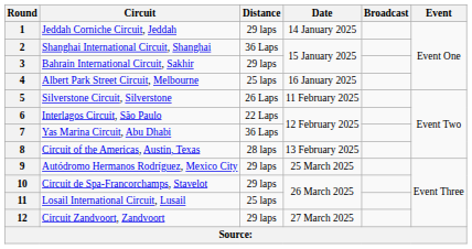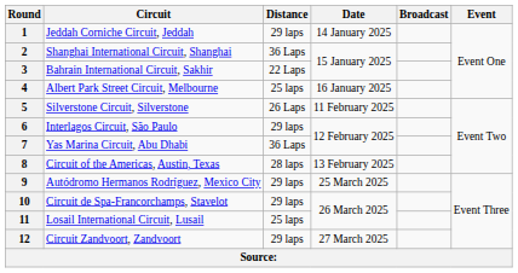3 | Distance: 29 laps -> 22 Laps
6 | Distance: 22 Laps -> 29 laps
